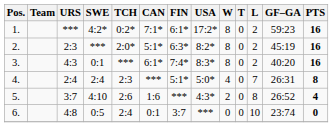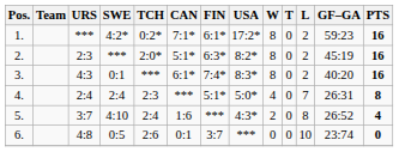5. | TCH: 2:6 -> 2:4
6. | TCH: 2:4 -> 2:6
